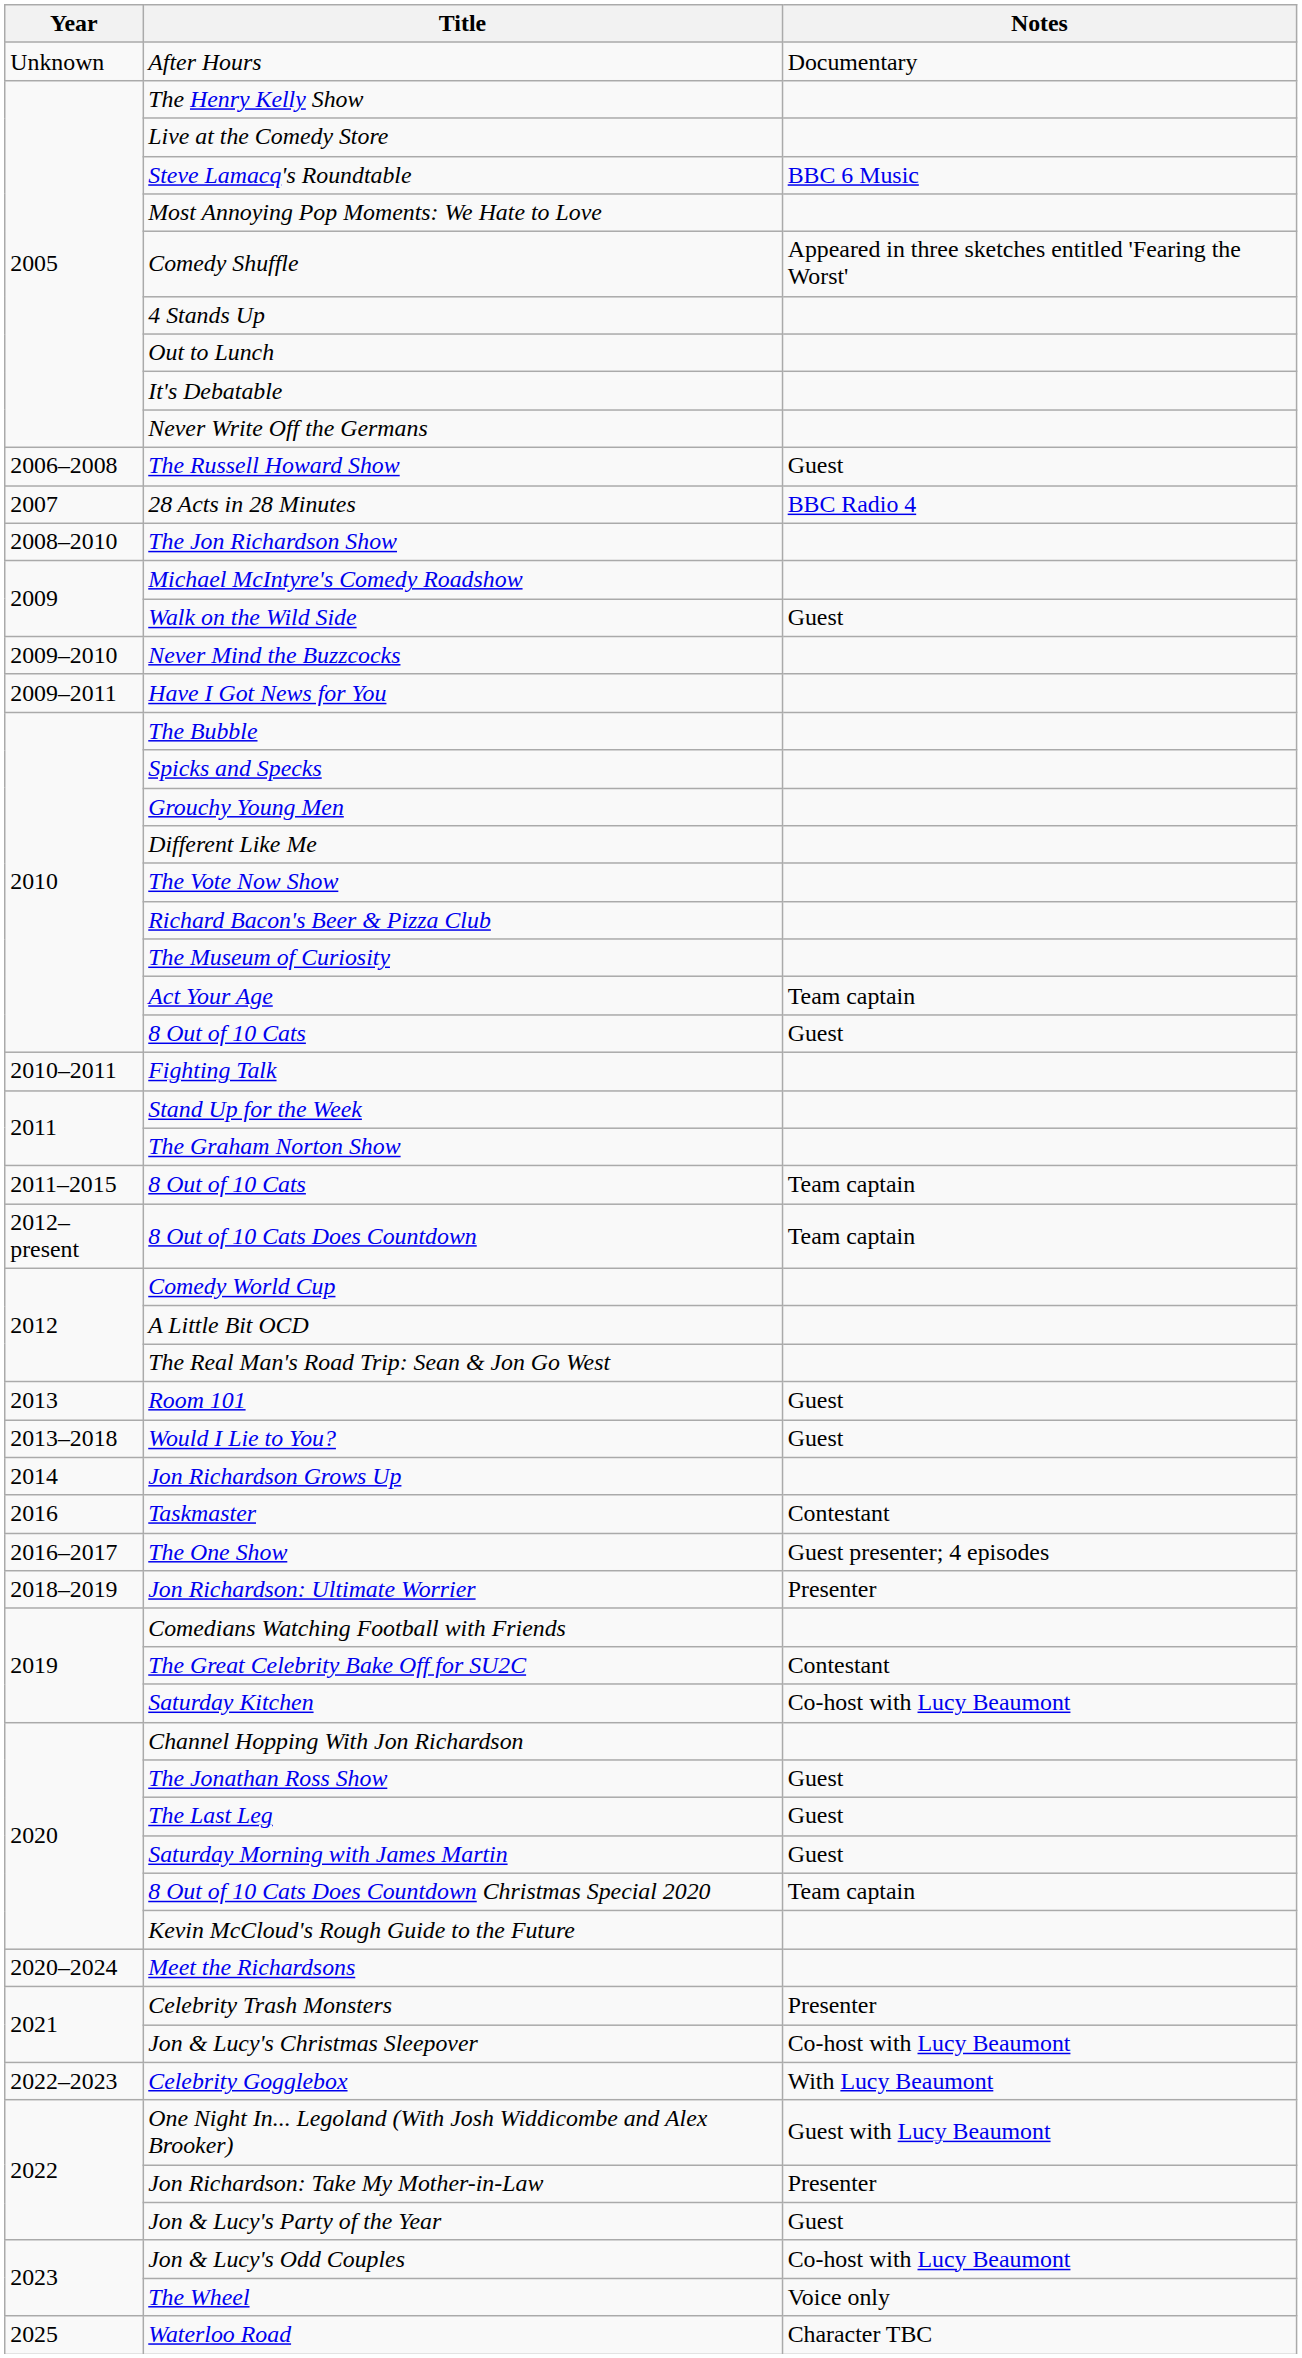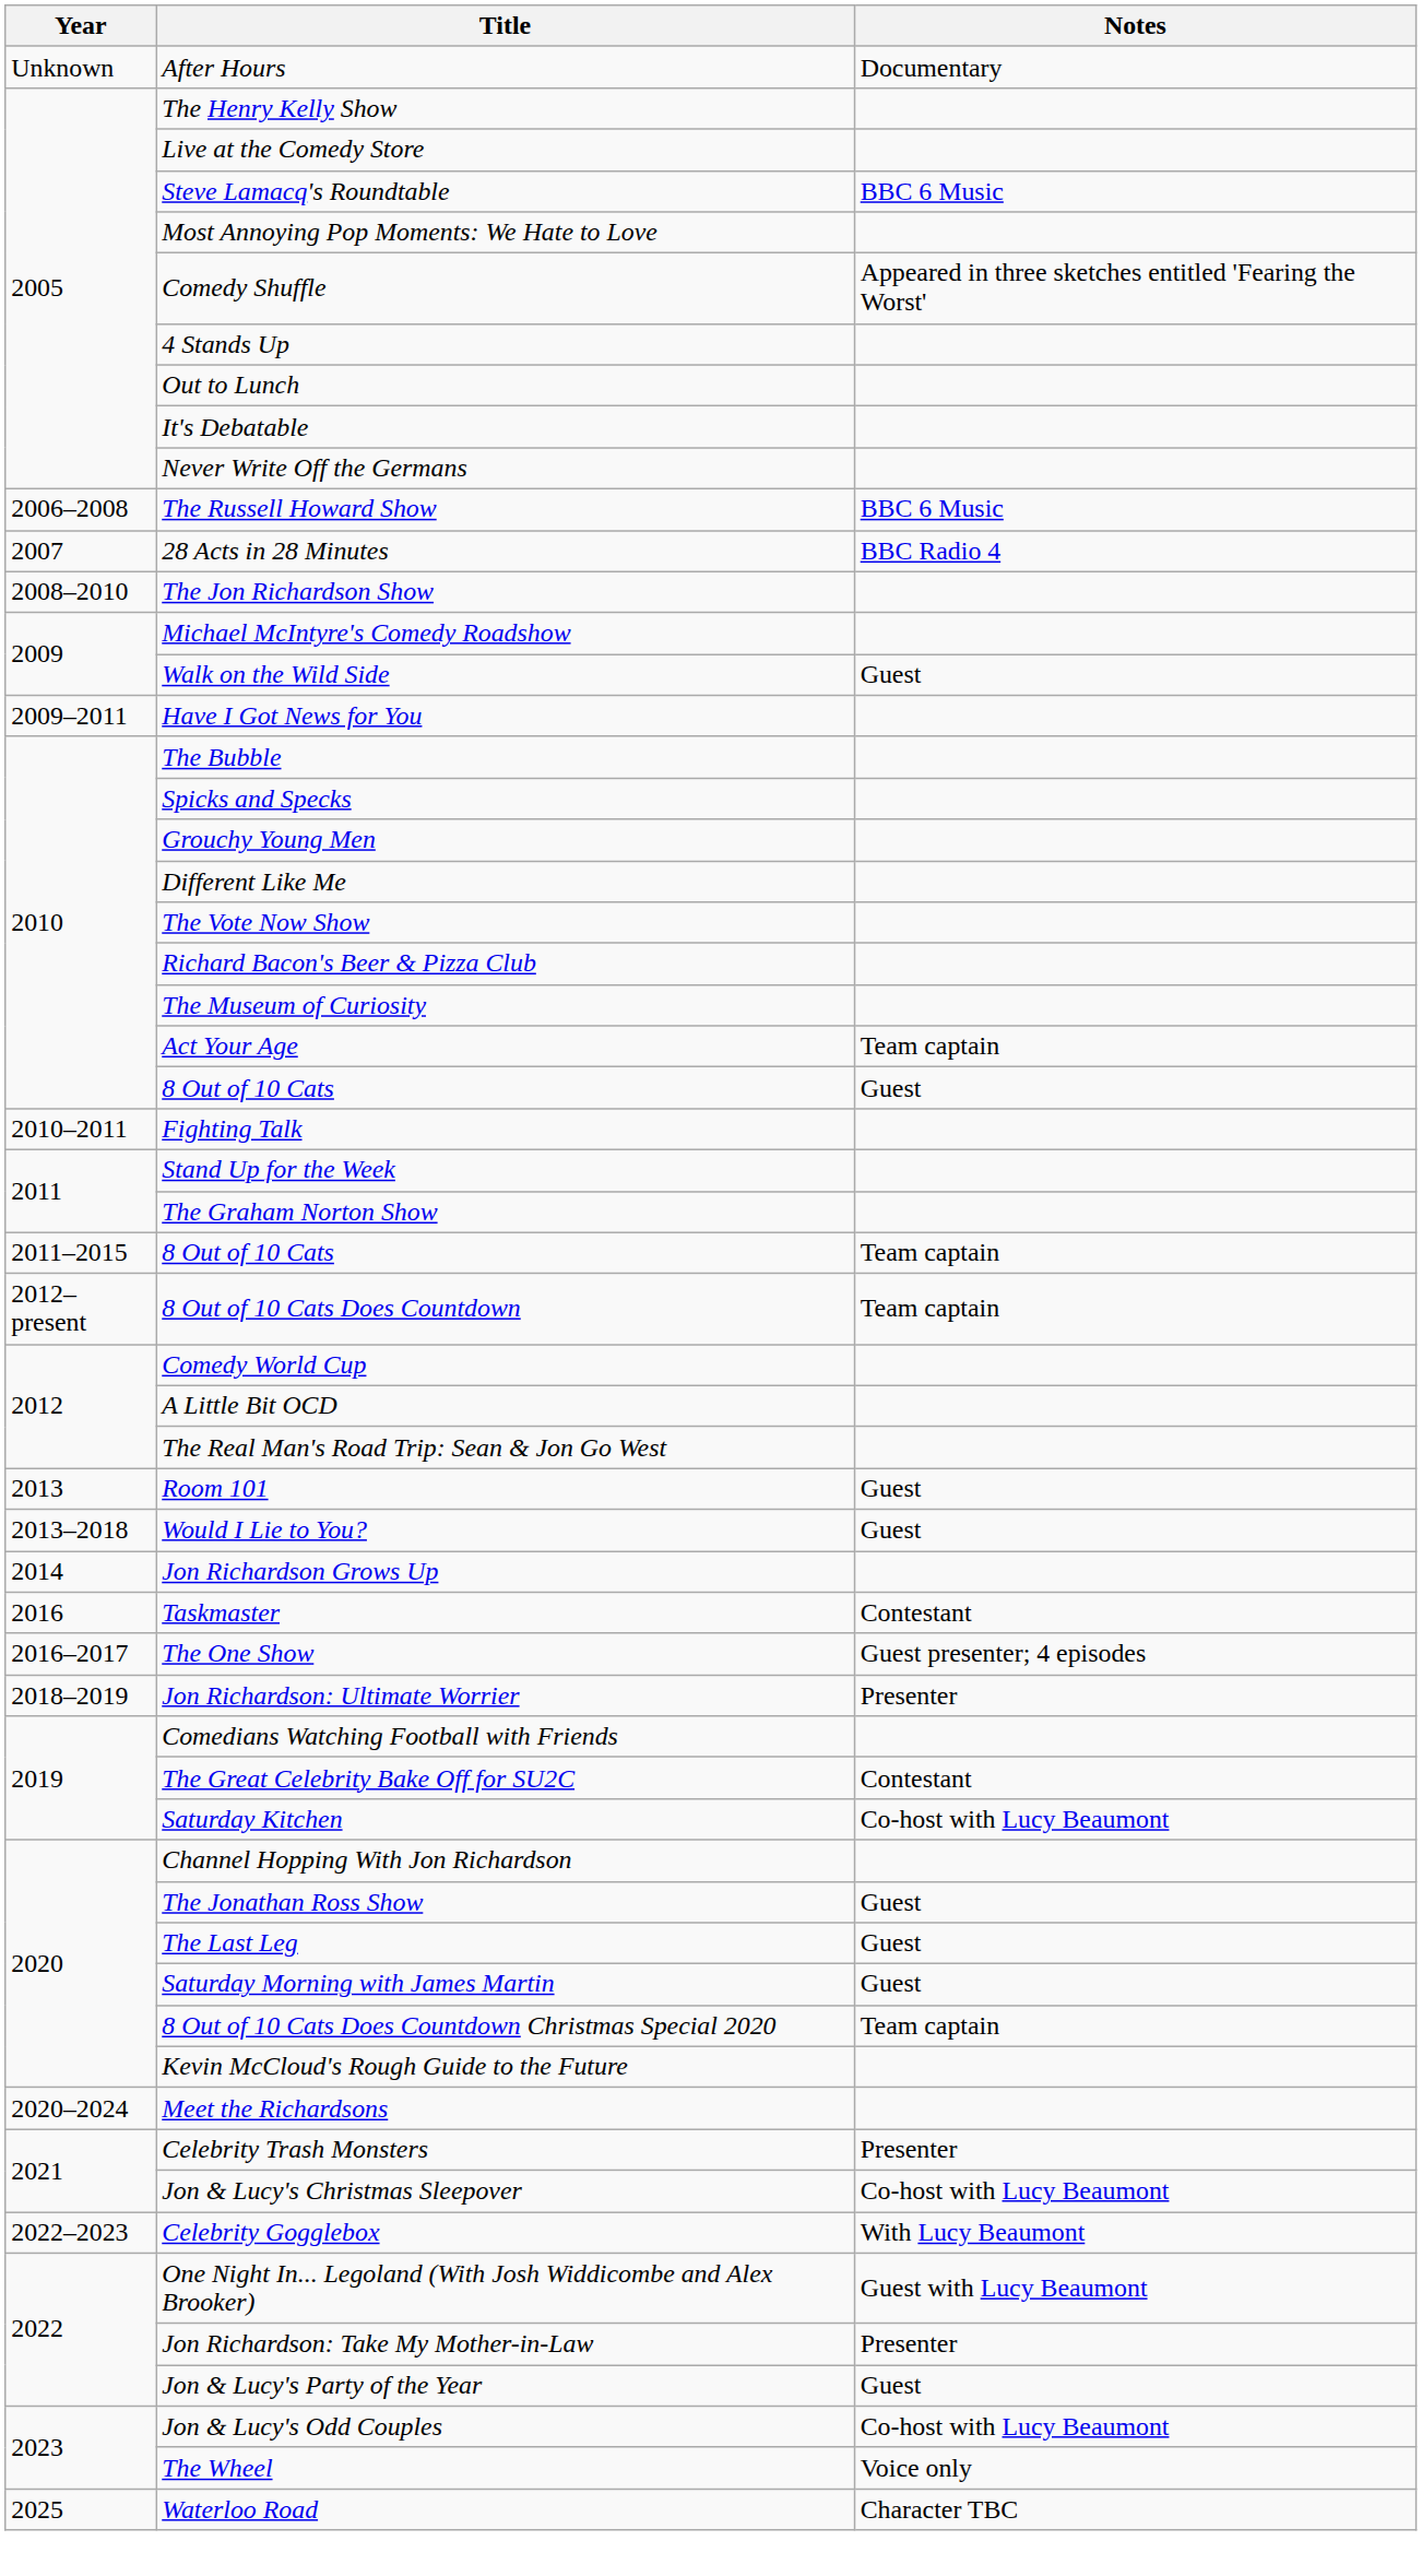The Russell Howard Show | Notes: Guest -> BBC 6 Music
- row: 2009–2010 | Never Mind the Buzzcocks
